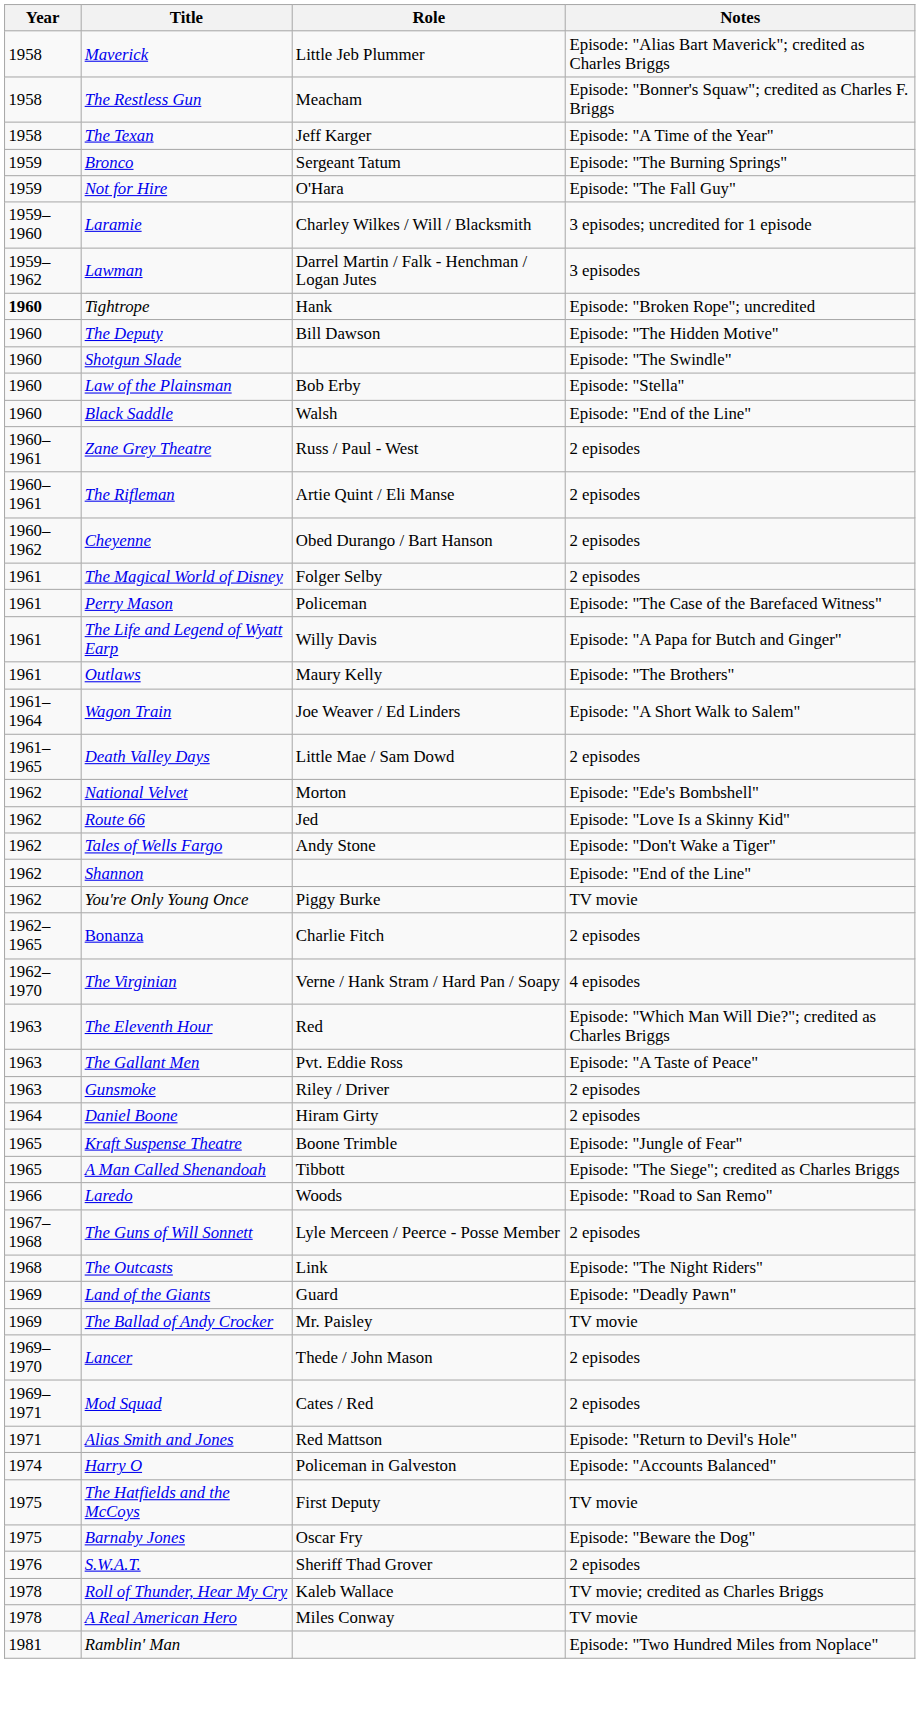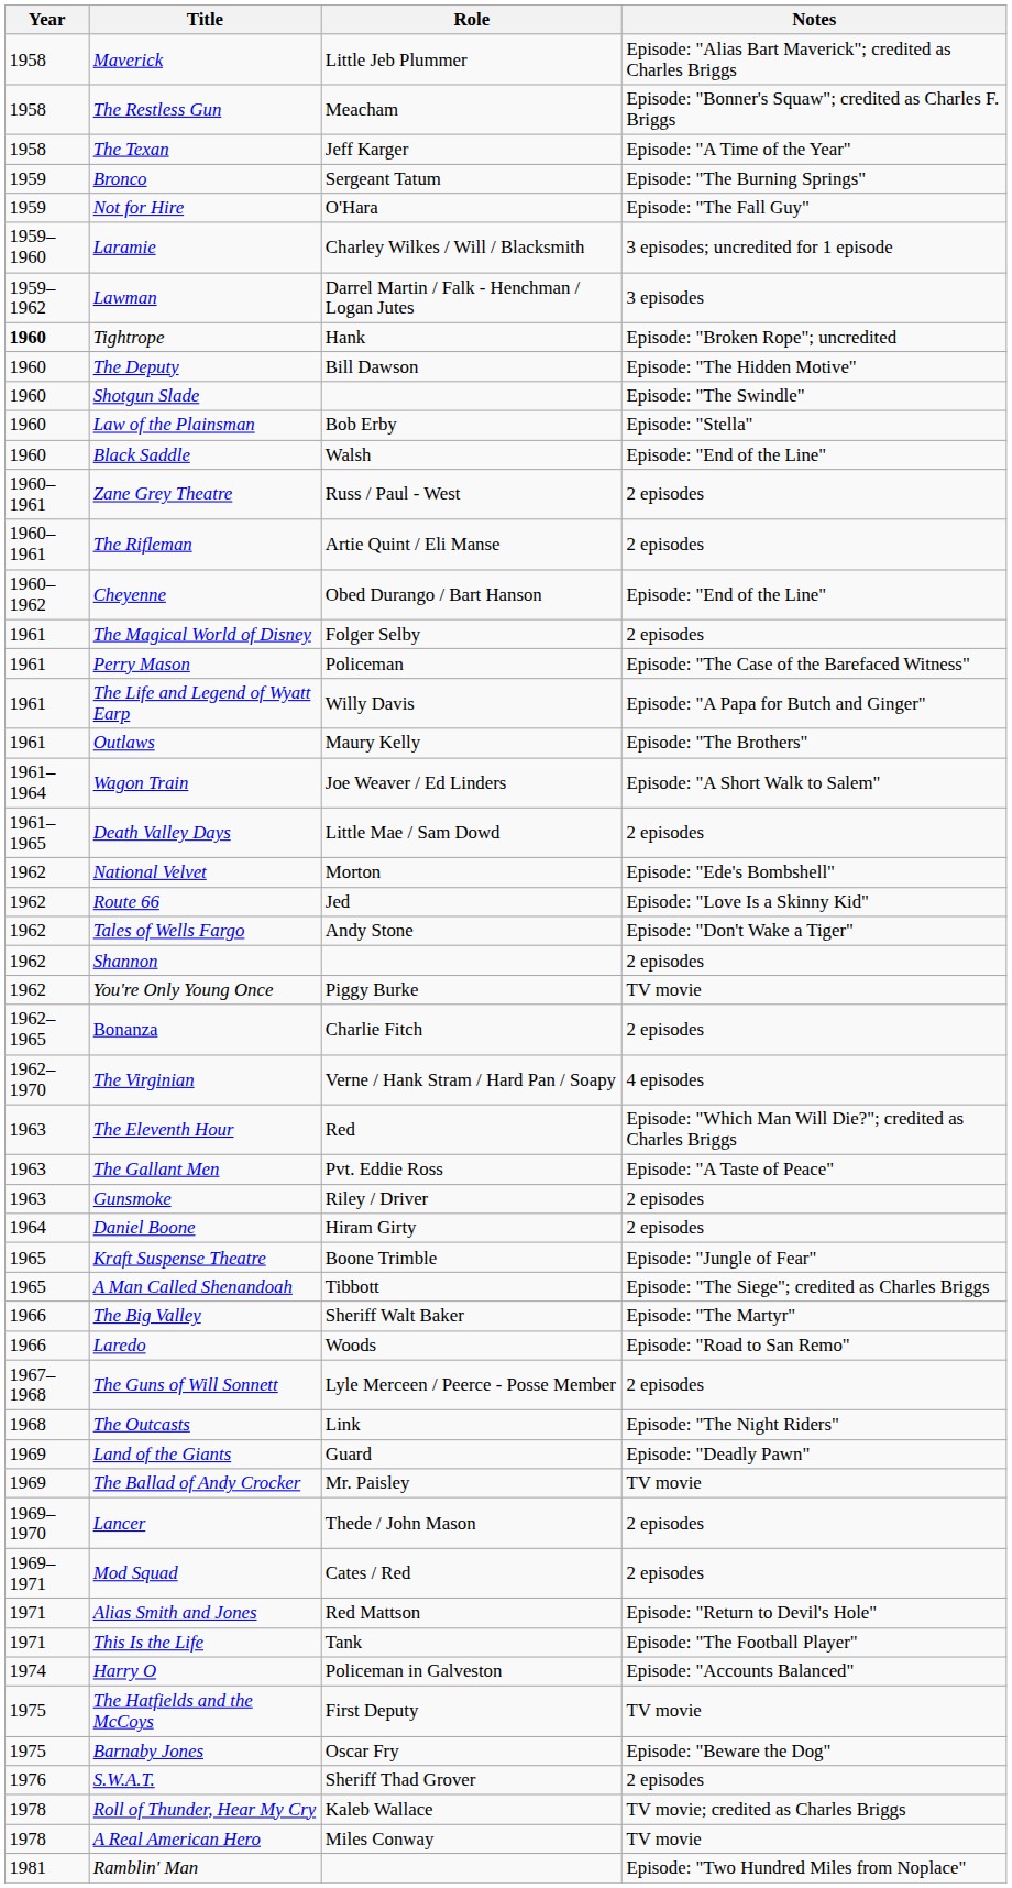Cheyenne | Notes: 2 episodes -> Episode: "End of the Line"
Shannon | Notes: Episode: "End of the Line" -> 2 episodes
+ row: 1966 | The Big Valley | Sheriff Walt Baker | Episode: "The Martyr"
+ row: 1971 | This Is the Life | Tank | Episode: "The Football Player"
